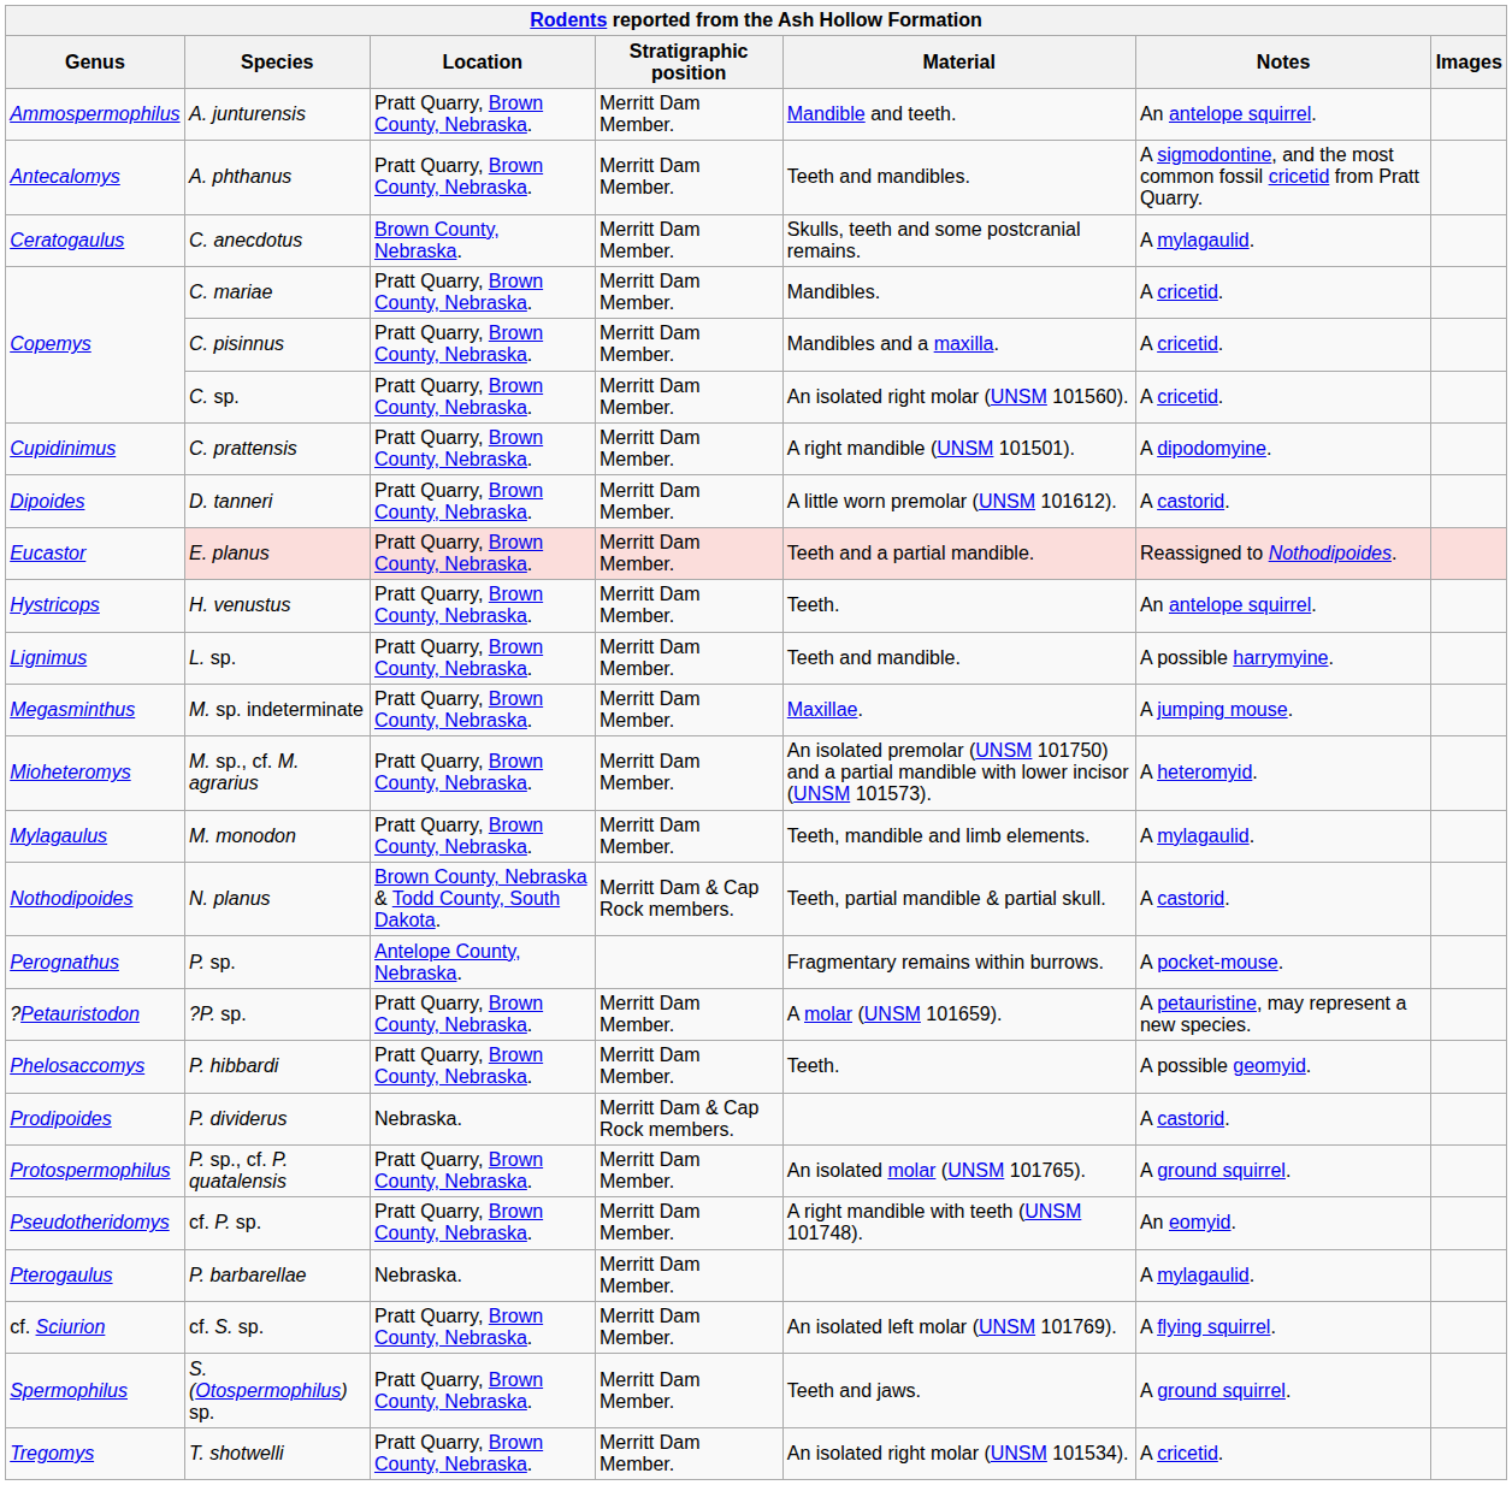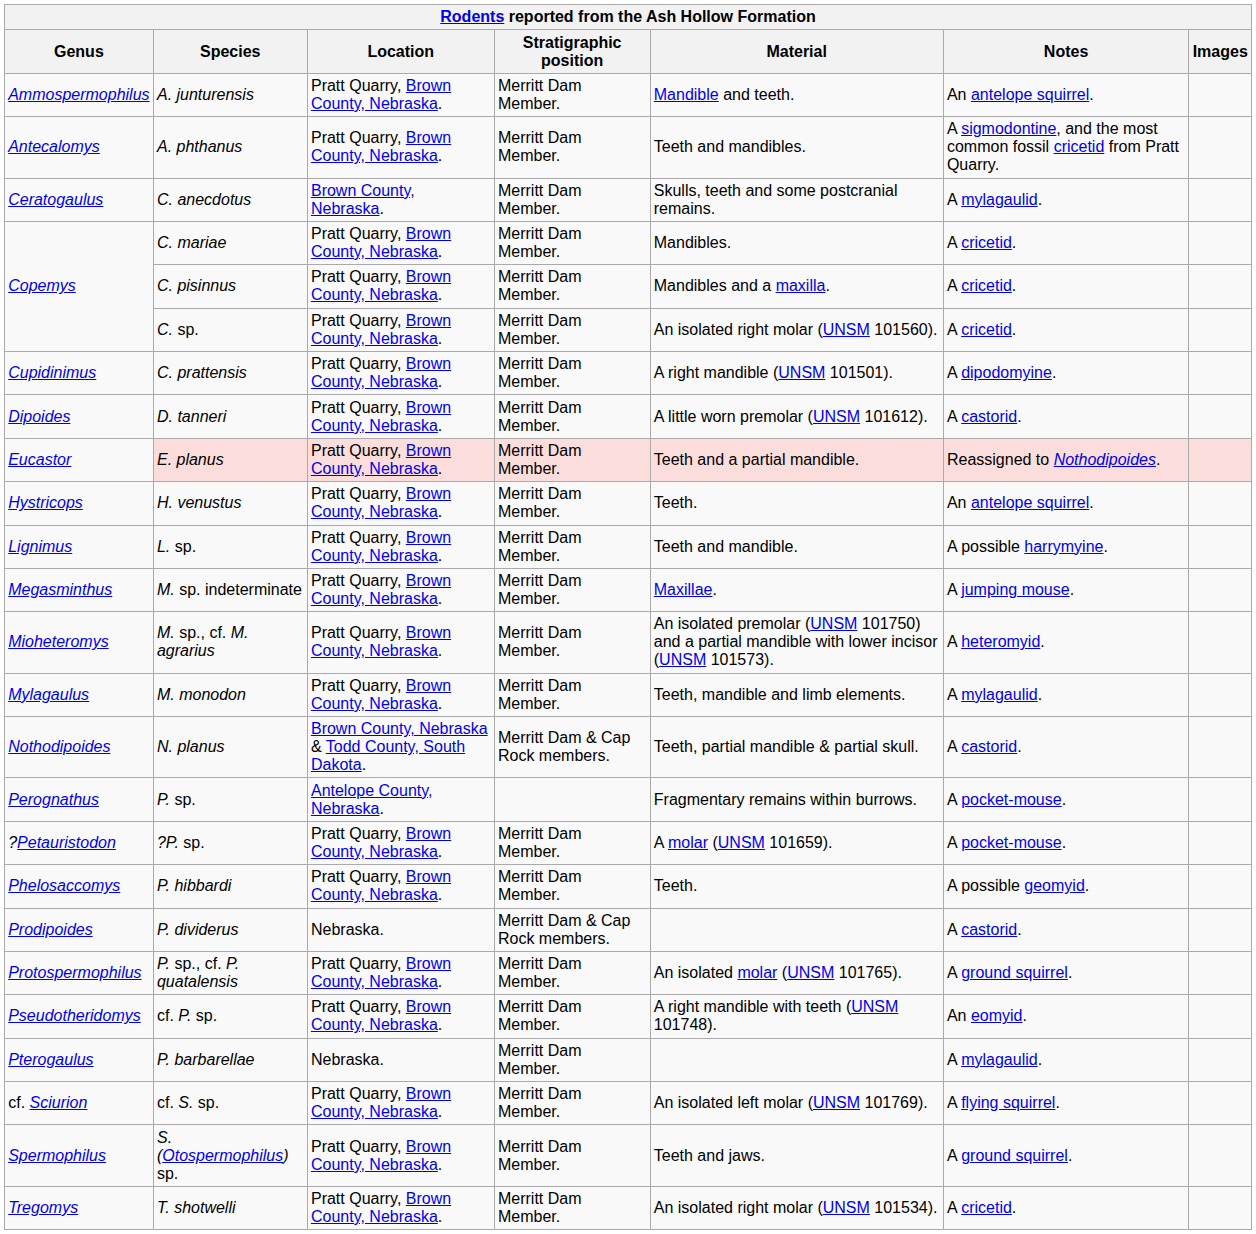?P. sp. | Notes: A petauristine, may represent a new species. -> A pocket-mouse.
